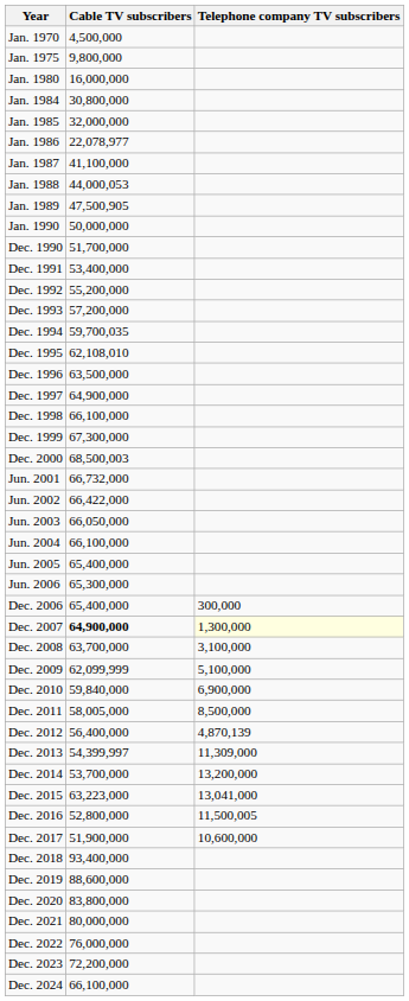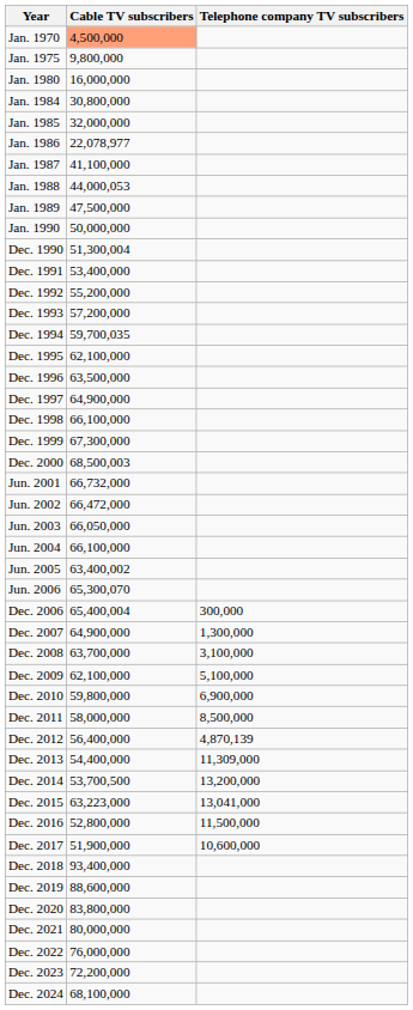Jan. 1970 | Cable TV subscribers: no background -> lightsalmon background
Jan. 1989 | Cable TV subscribers: 47,500,905 -> 47,500,000
Dec. 1990 | Cable TV subscribers: 51,700,000 -> 51,300,004
Dec. 1995 | Cable TV subscribers: 62,108,010 -> 62,100,000
Jun. 2002 | Cable TV subscribers: 66,422,000 -> 66,472,000
Jun. 2005 | Cable TV subscribers: 65,400,000 -> 63,400,002
Jun. 2006 | Cable TV subscribers: 65,300,000 -> 65,300,070
Dec. 2006 | Cable TV subscribers: 65,400,000 -> 65,400,004
Dec. 2007 | Cable TV subscribers: bold -> normal
Dec. 2007 | Telephone company TV subscribers: lightyellow background -> no background
Dec. 2009 | Cable TV subscribers: 62,099,999 -> 62,100,000
Dec. 2010 | Cable TV subscribers: 59,840,000 -> 59,800,000
Dec. 2011 | Cable TV subscribers: 58,005,000 -> 58,000,000
Dec. 2013 | Cable TV subscribers: 54,399,997 -> 54,400,000
Dec. 2014 | Cable TV subscribers: 53,700,000 -> 53,700,500
Dec. 2016 | Telephone company TV subscribers: 11,500,005 -> 11,500,000
Dec. 2024 | Cable TV subscribers: 66,100,000 -> 68,100,000
